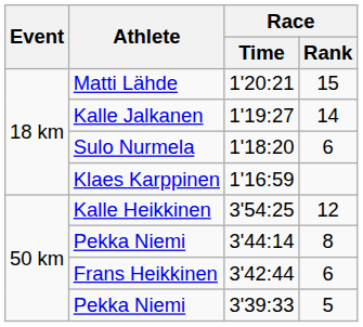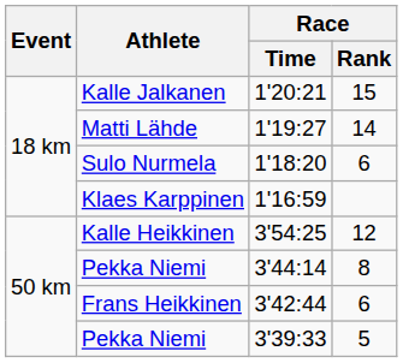1'20:21 | Athlete: Matti Lähde -> Kalle Jalkanen
1'19:27 | Athlete: Kalle Jalkanen -> Matti Lähde
